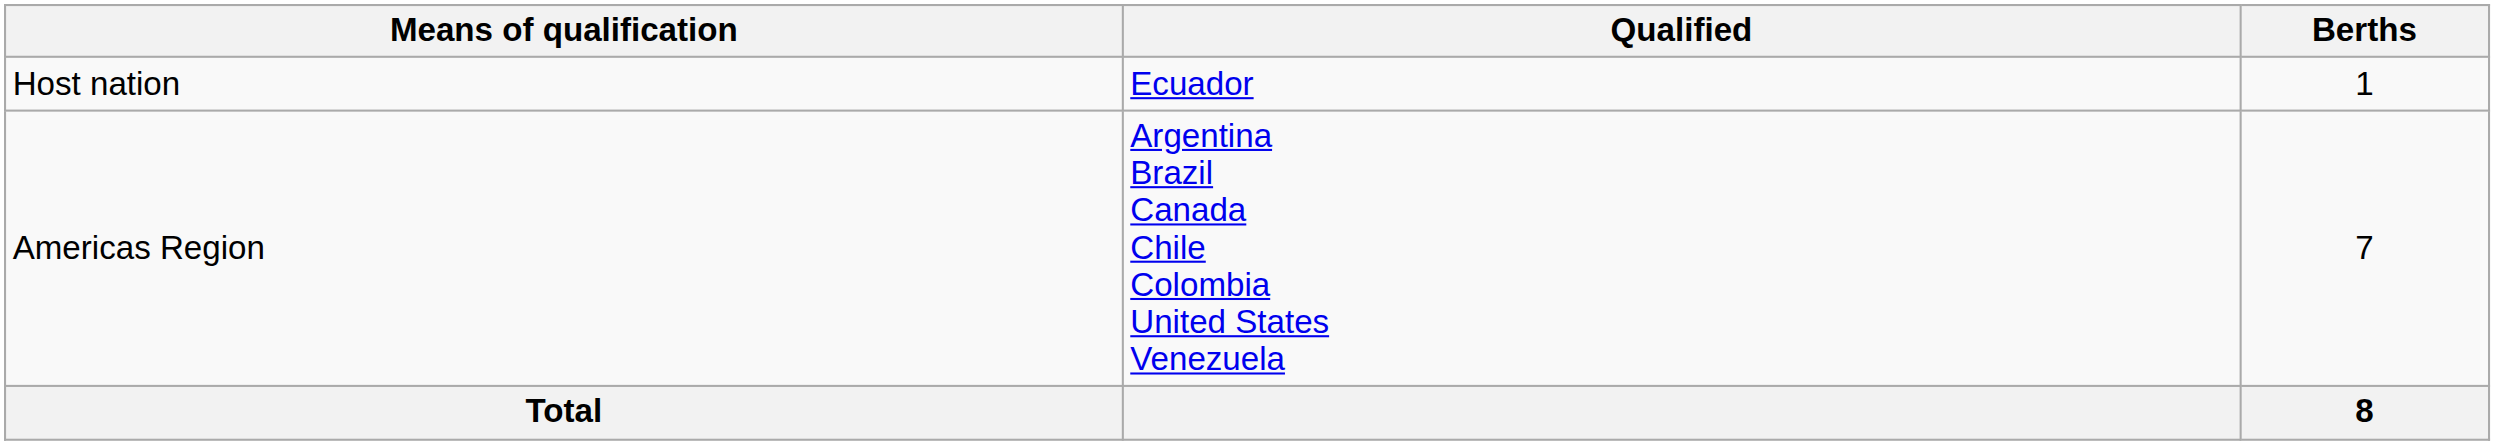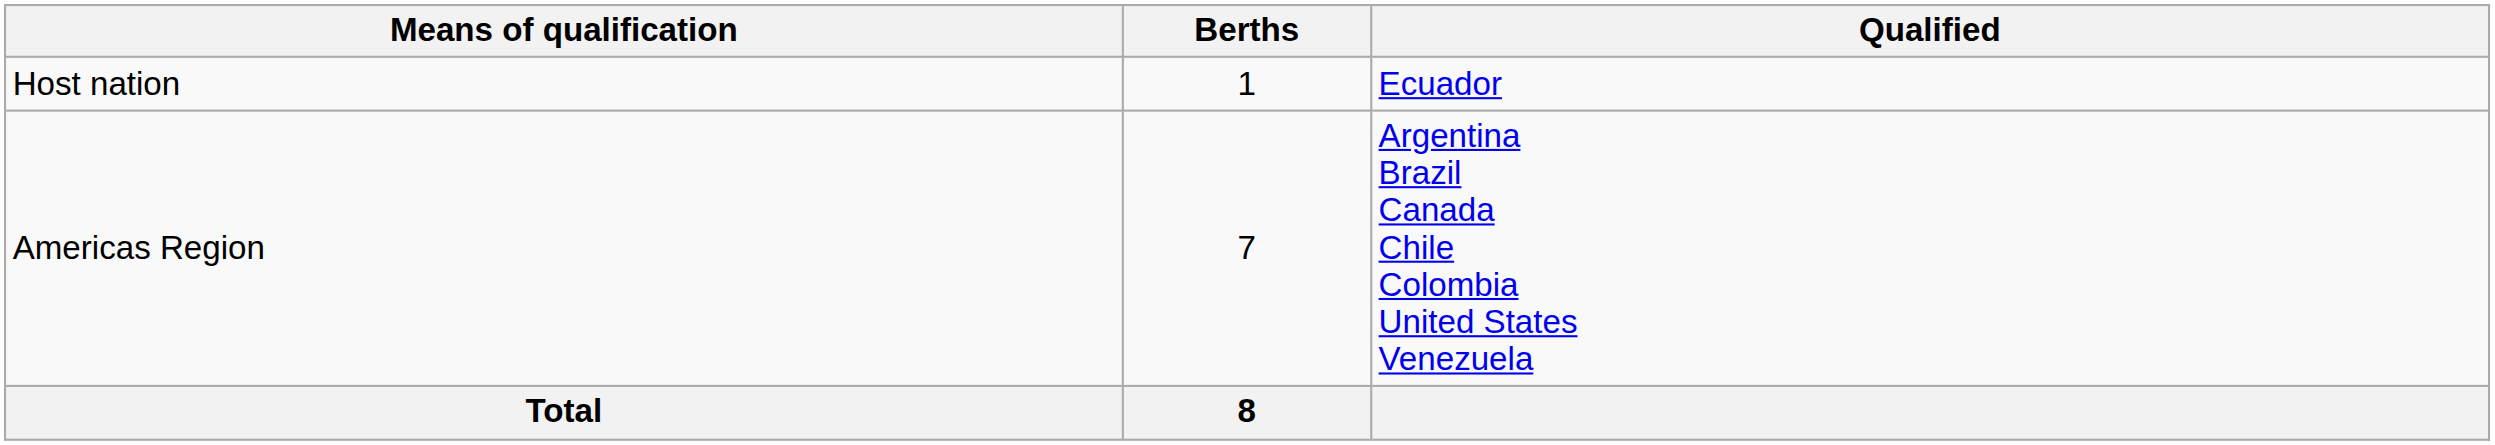columns swapped: Berths <-> Qualified
